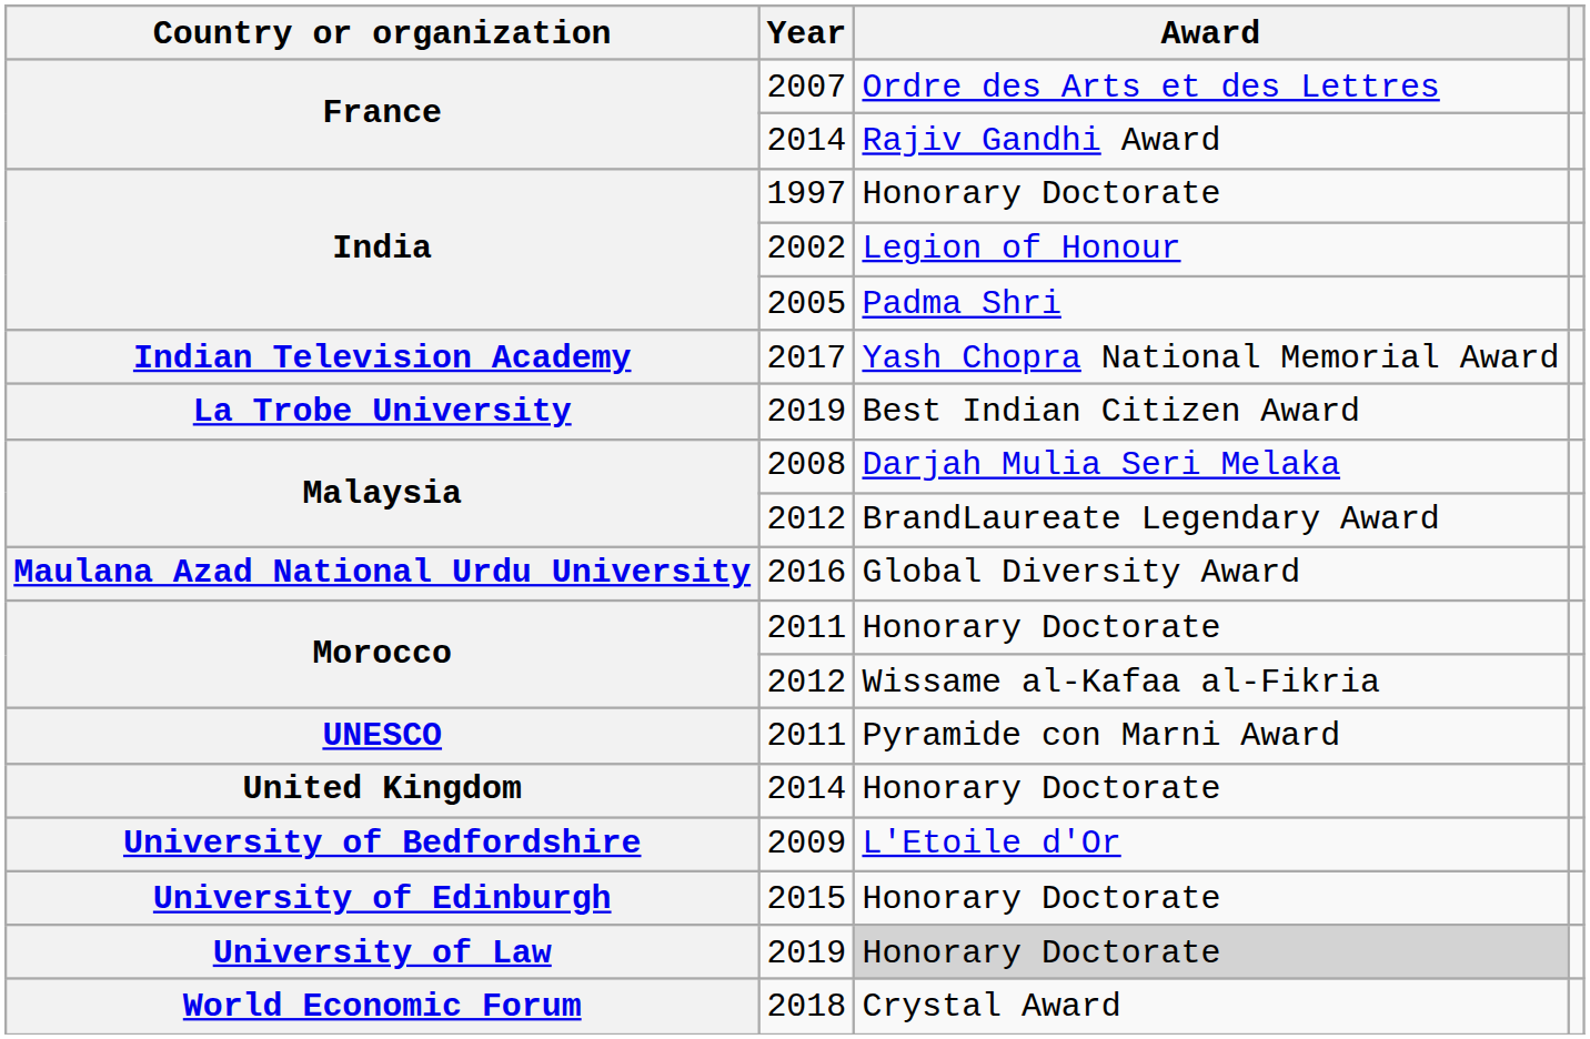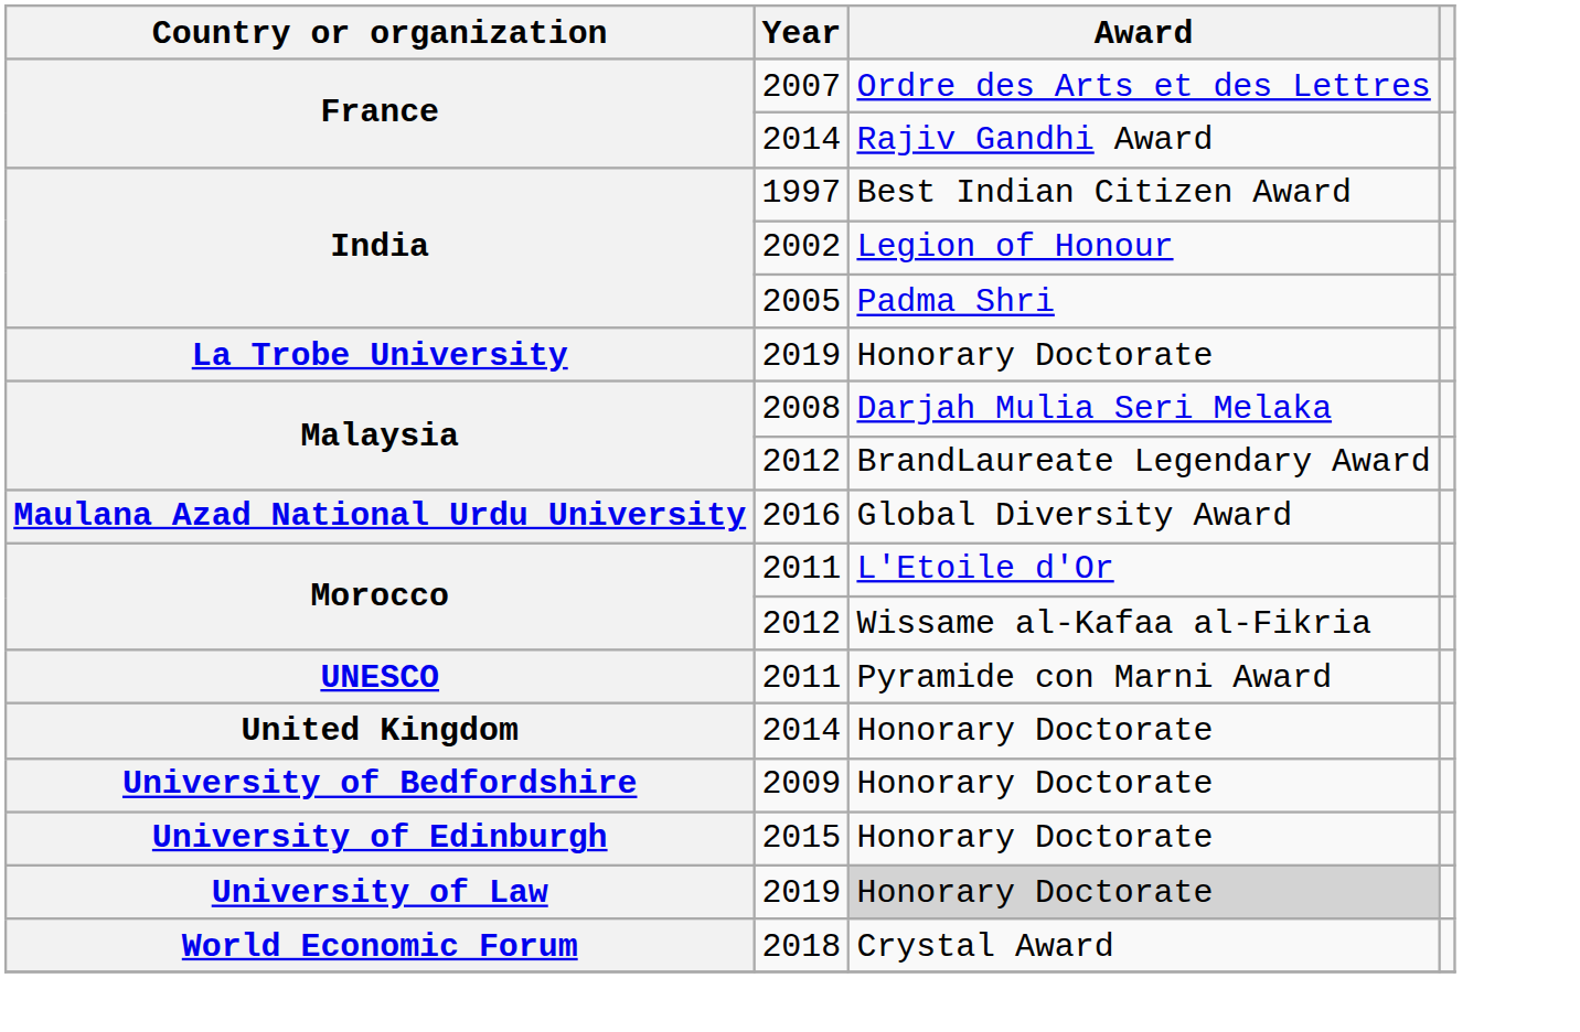1997 | Award: Honorary Doctorate -> Best Indian Citizen Award
- row: Indian Television Academy | 2017 | Yash Chopra National Memorial Award
La Trobe University / 2019 | Award: Best Indian Citizen Award -> Honorary Doctorate
Morocco / 2011 | Award: Honorary Doctorate -> L'Etoile d'Or
2009 | Award: L'Etoile d'Or -> Honorary Doctorate
